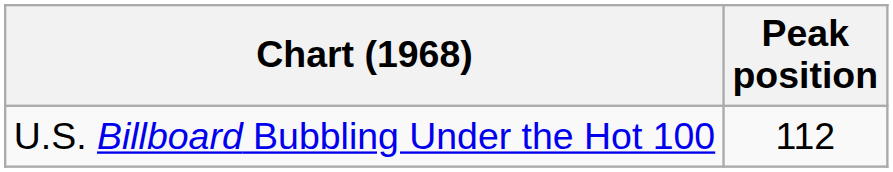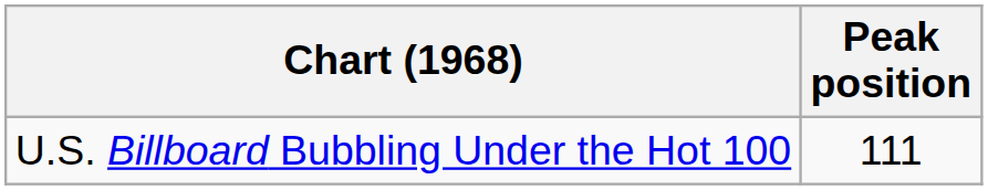U.S. Billboard Bubbling Under the Hot 100 | Peak position: 112 -> 111
